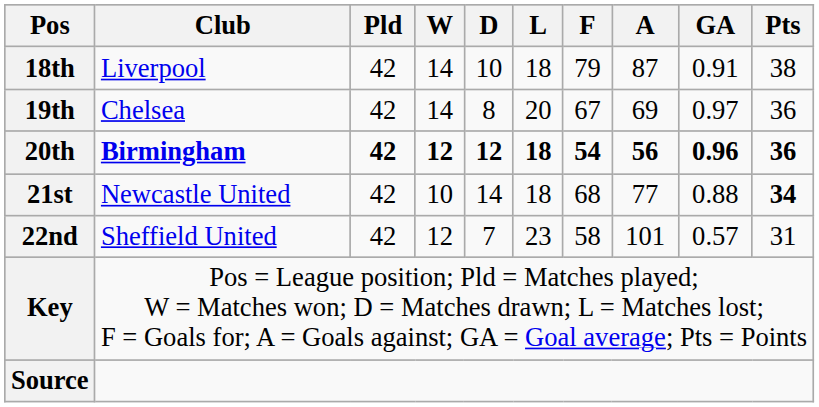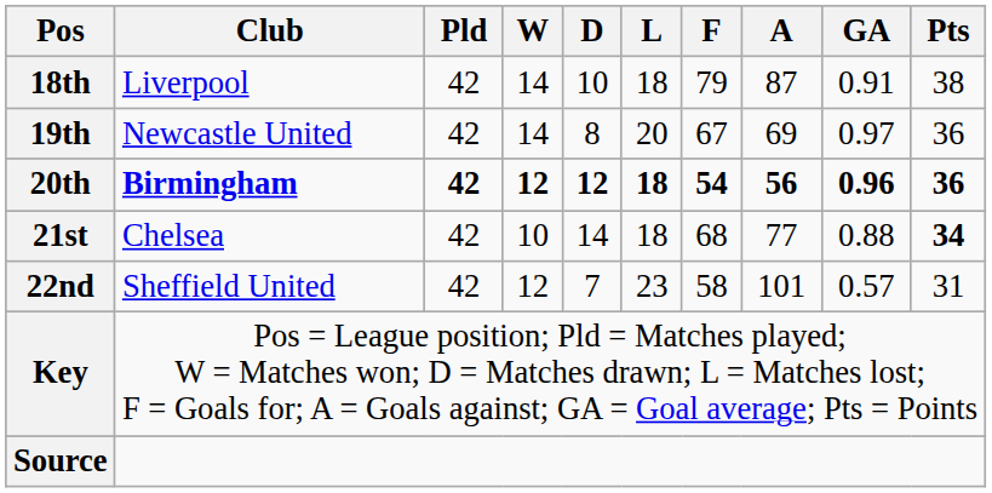19th | Club: Chelsea -> Newcastle United
21st | Club: Newcastle United -> Chelsea
